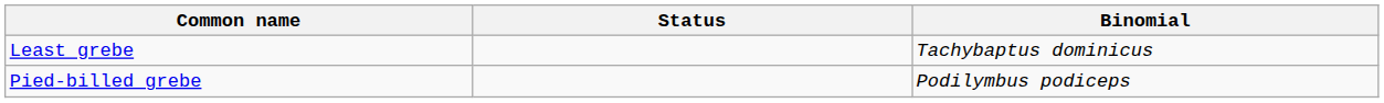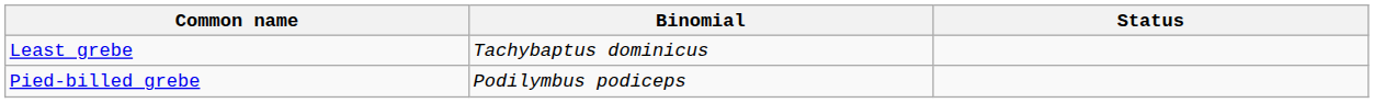columns swapped: Binomial <-> Status
